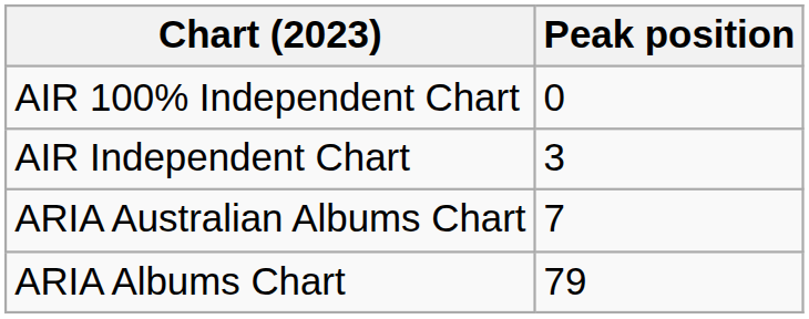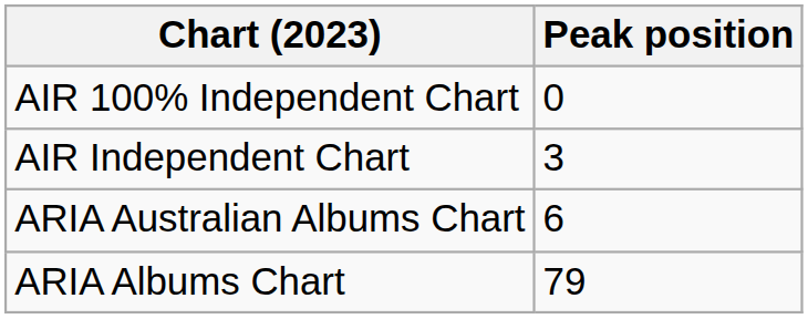ARIA Australian Albums Chart | Peak position: 7 -> 6
